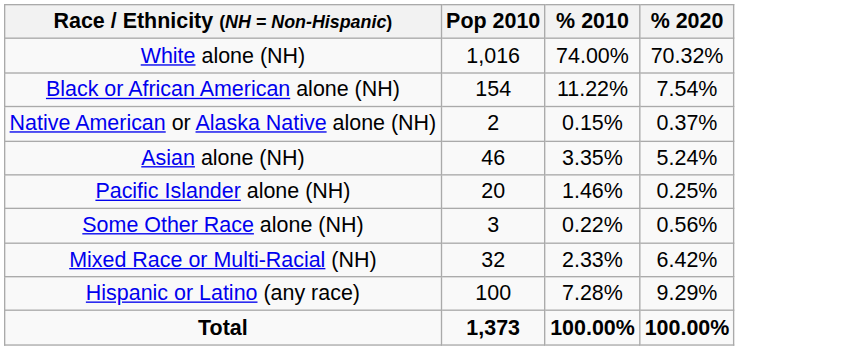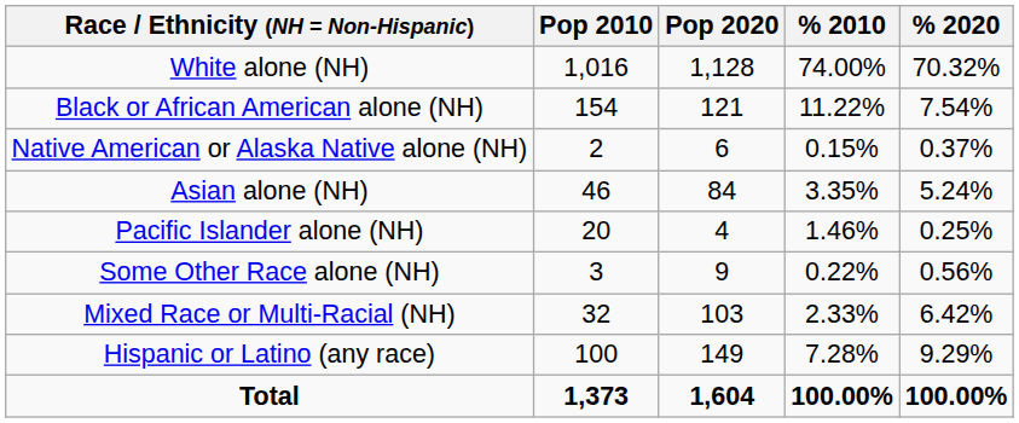+ column: Pop 2020 | 1,128 | 121 | 6 | 84 | 4 | 9 | 103 | 149 | 1,604
